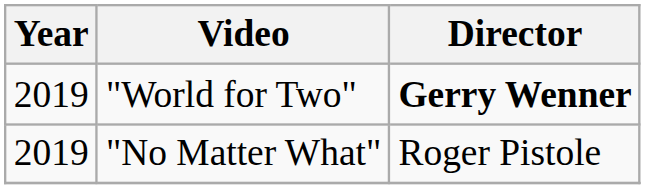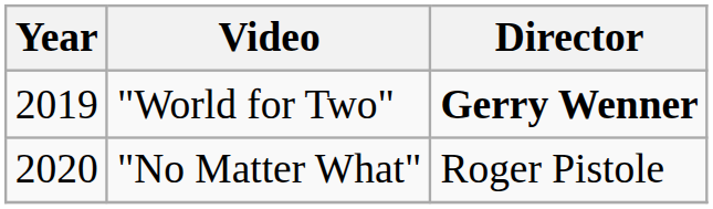"No Matter What" | Year: 2019 -> 2020
